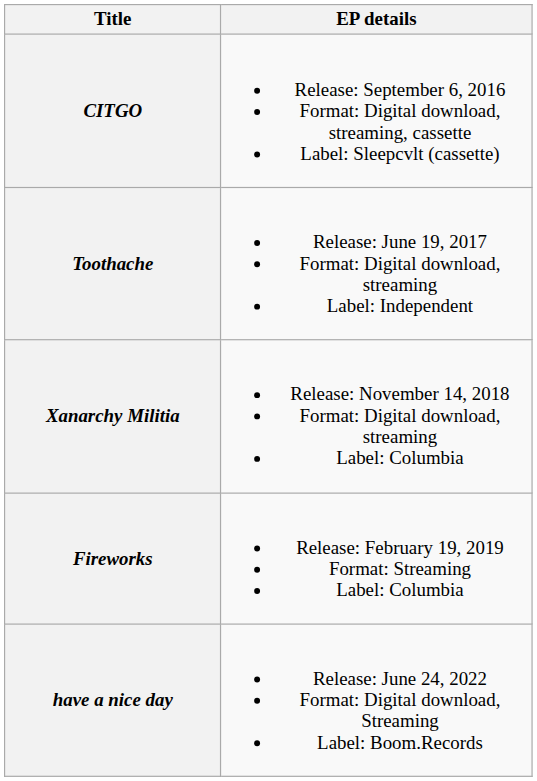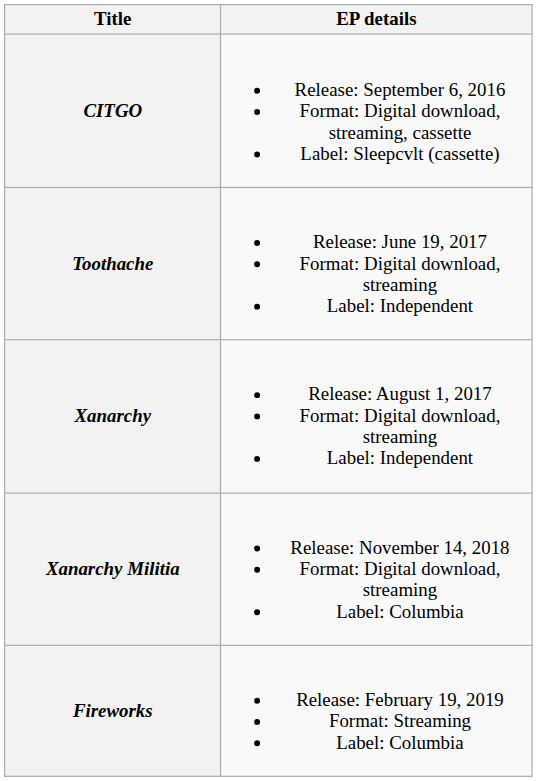+ row: Xanarchy | Release: August 1, 2017 Format: Digital download, streaming Label: Independent
- row: have a nice day | Release: June 24, 2022 Format: Digital download, Streaming Label: Boom.Records
